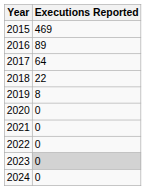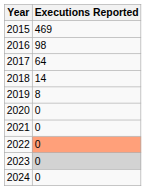2016 | Executions Reported: 89 -> 98
2018 | Executions Reported: 22 -> 14
2022 | Executions Reported: no background -> lightsalmon background
